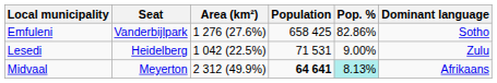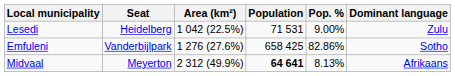rows swapped: Emfuleni <-> Lesedi
Midvaal | Pop. %: paleturquoise background -> no background
